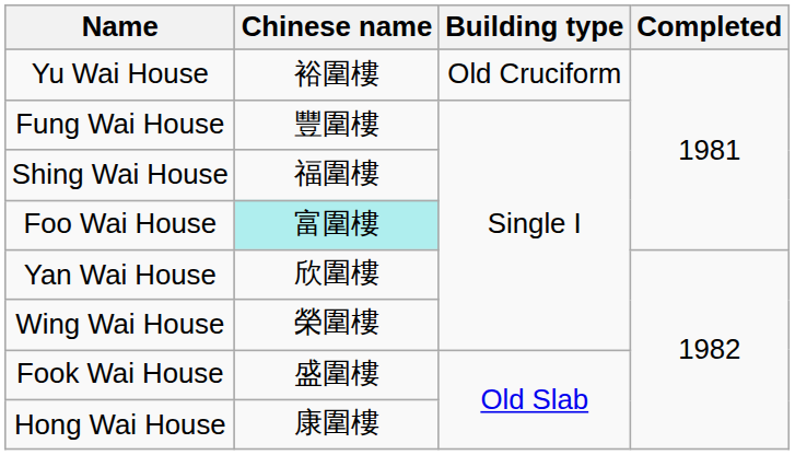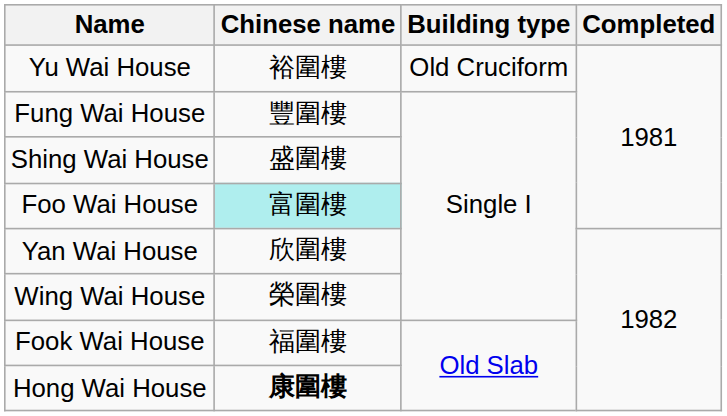Shing Wai House | Chinese name: 福圍樓 -> 盛圍樓
Fook Wai House | Chinese name: 盛圍樓 -> 福圍樓
Hong Wai House | Chinese name: normal -> bold
